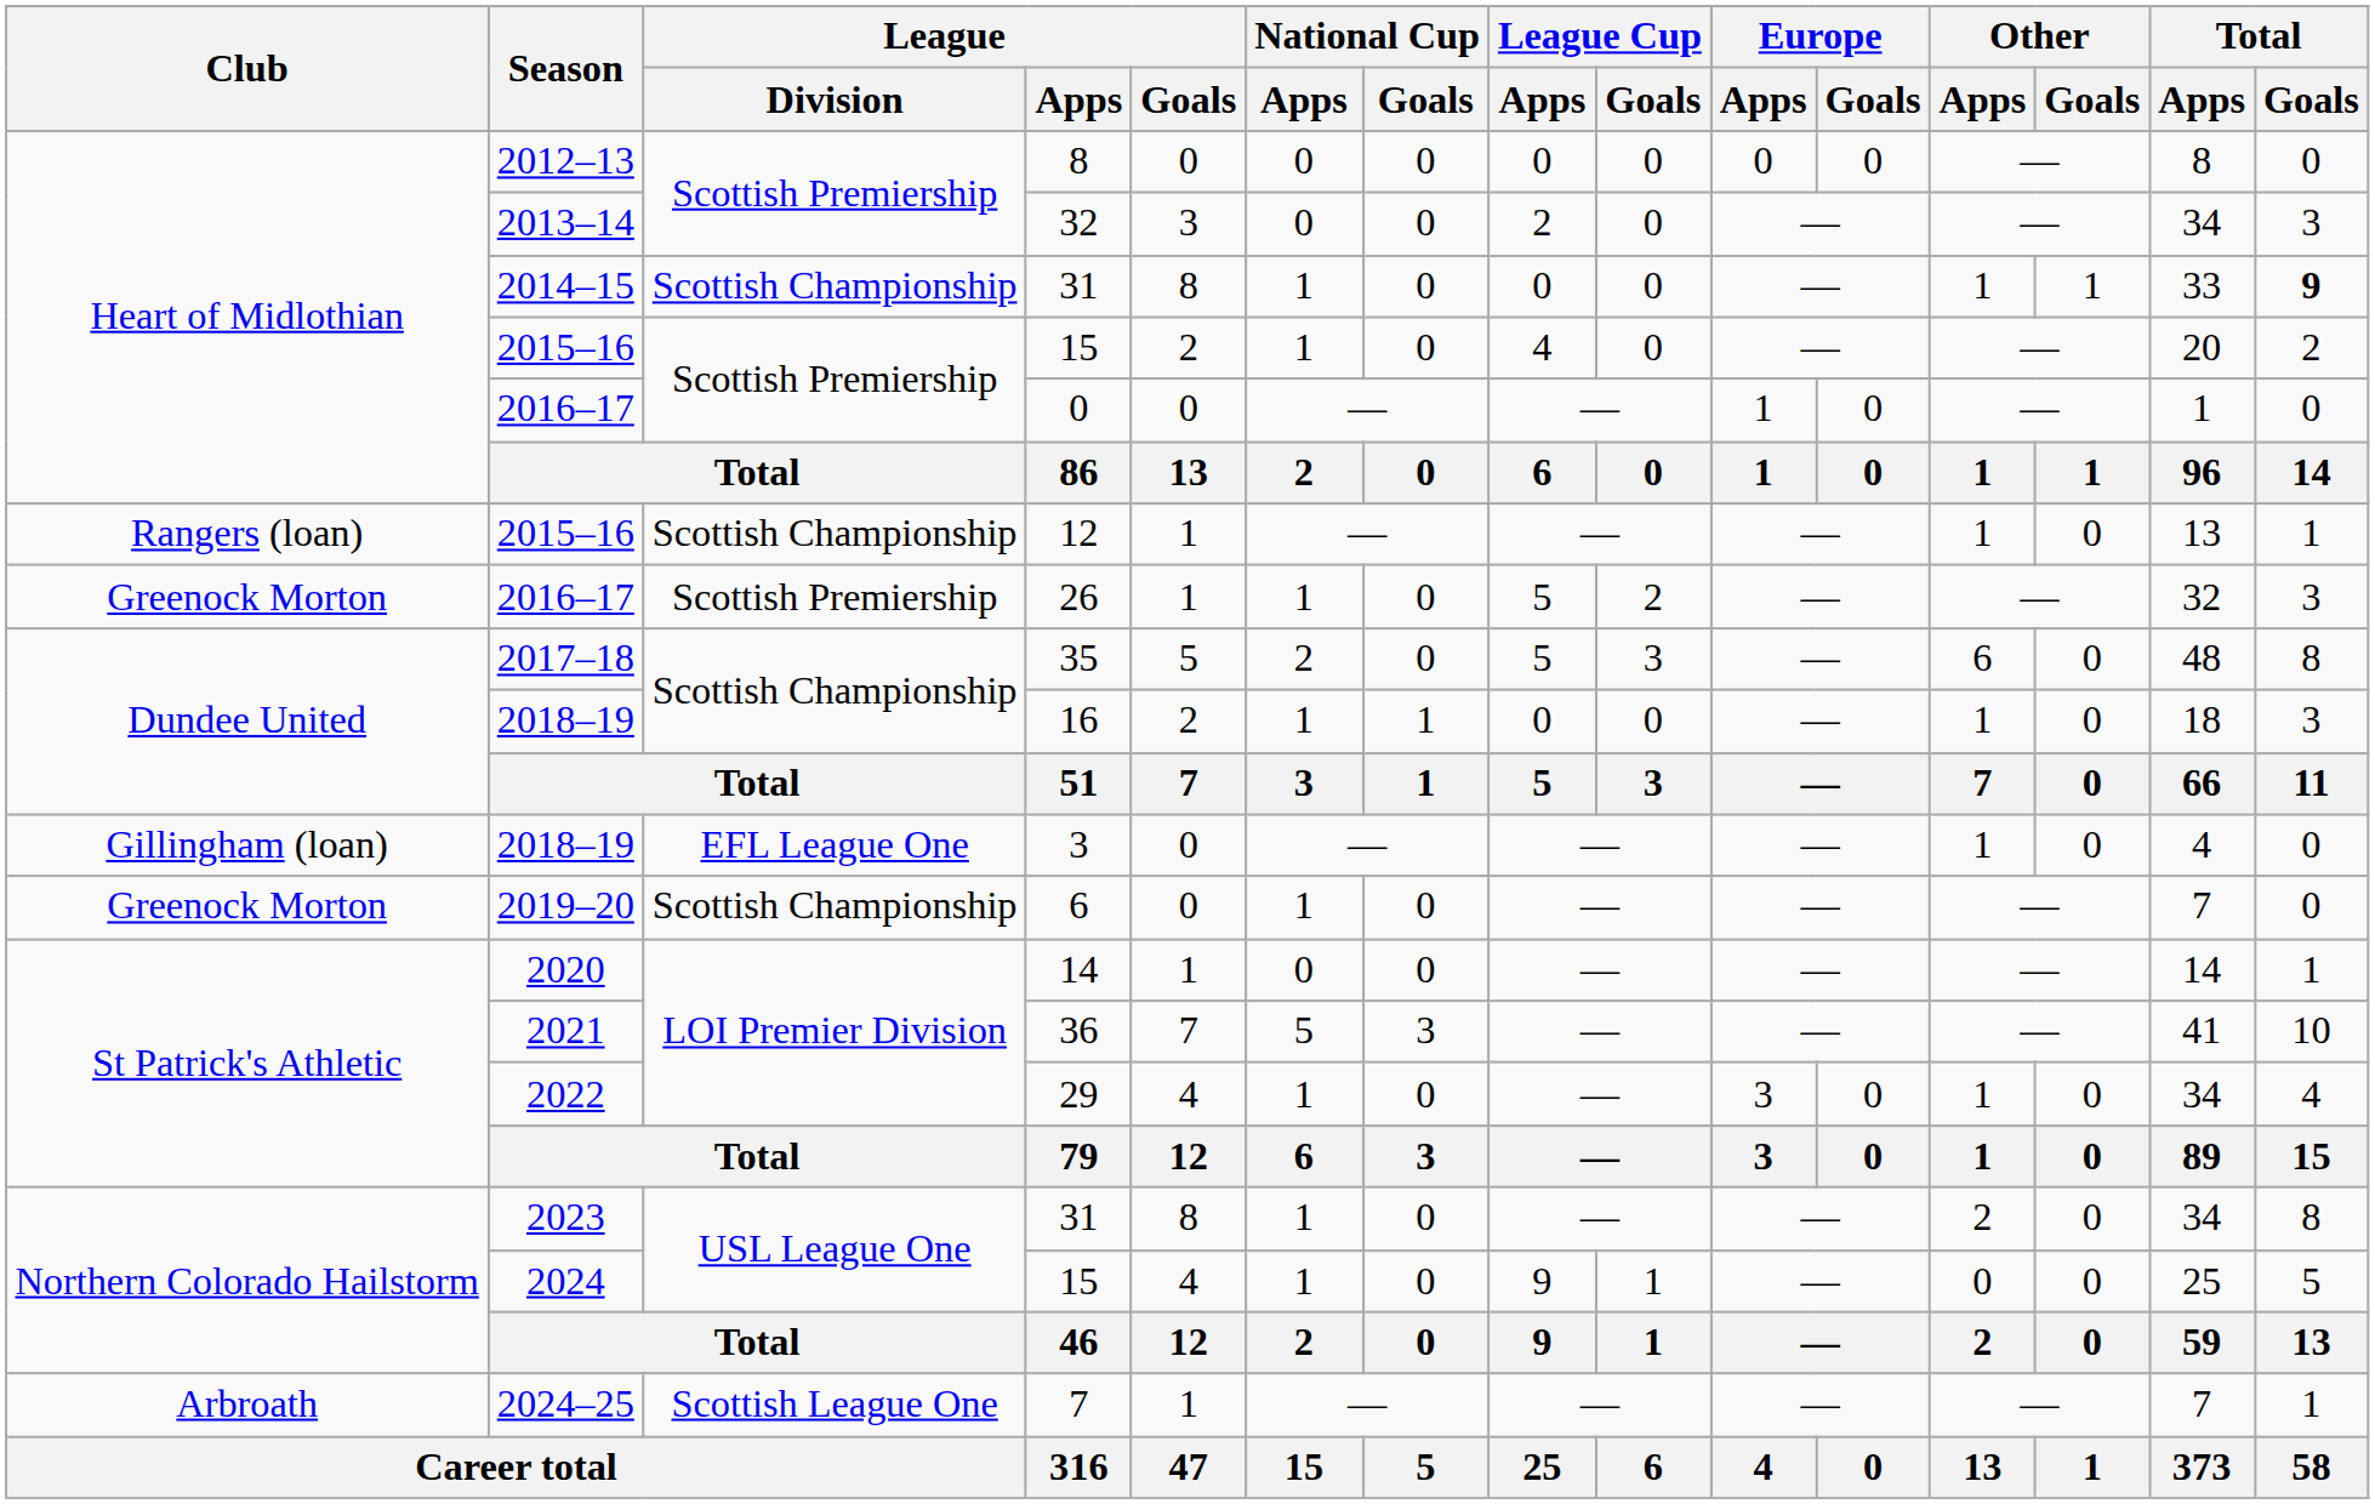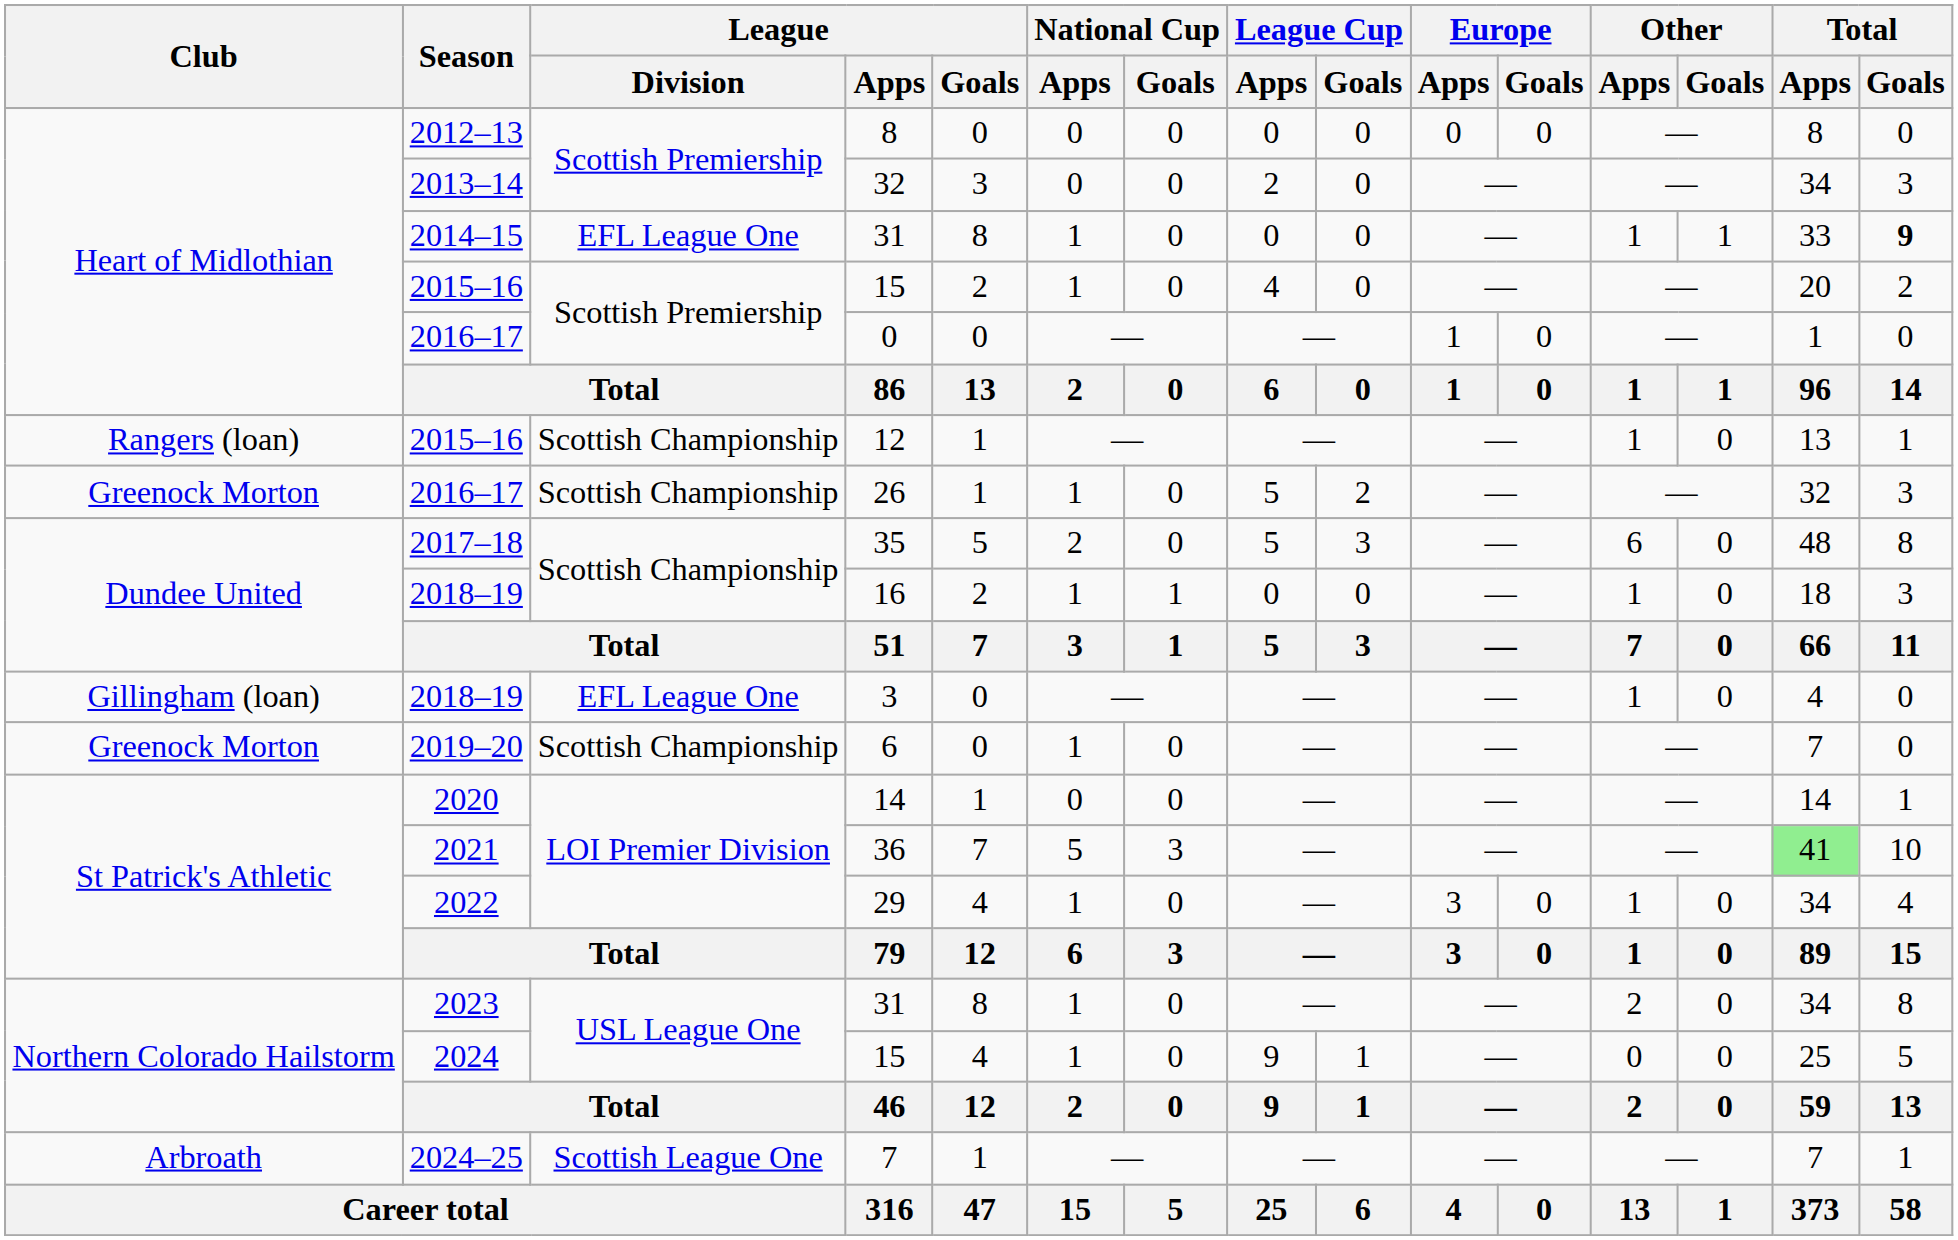2014–15 / 31 | League / Division: Scottish Championship -> EFL League One
26 | League / Division: Scottish Premiership -> Scottish Championship
36 | Total / Apps: no background -> lightgreen background
